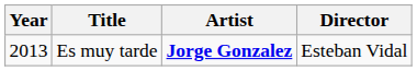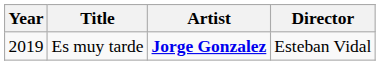Es muy tarde | Year: 2013 -> 2019
